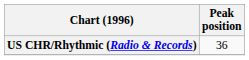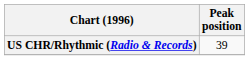US CHR/Rhythmic (Radio & Records) | Peak position: 36 -> 39
